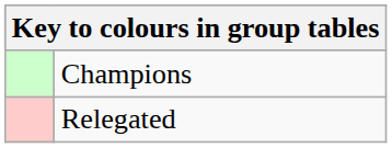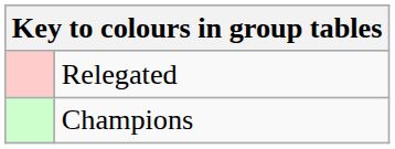rows swapped: Champions <-> Relegated
